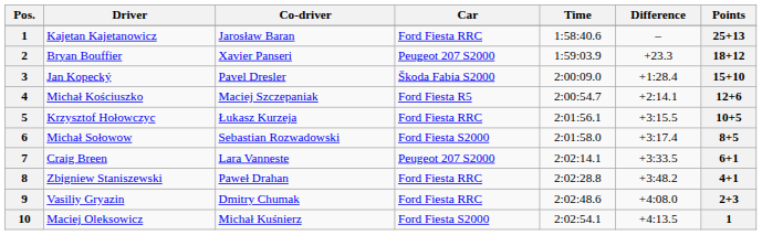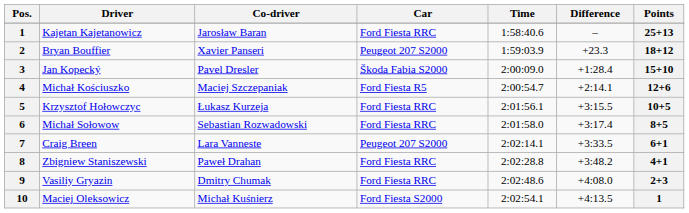Michał Sołowow | Car: Ford Fiesta S2000 -> Ford Fiesta RRC
